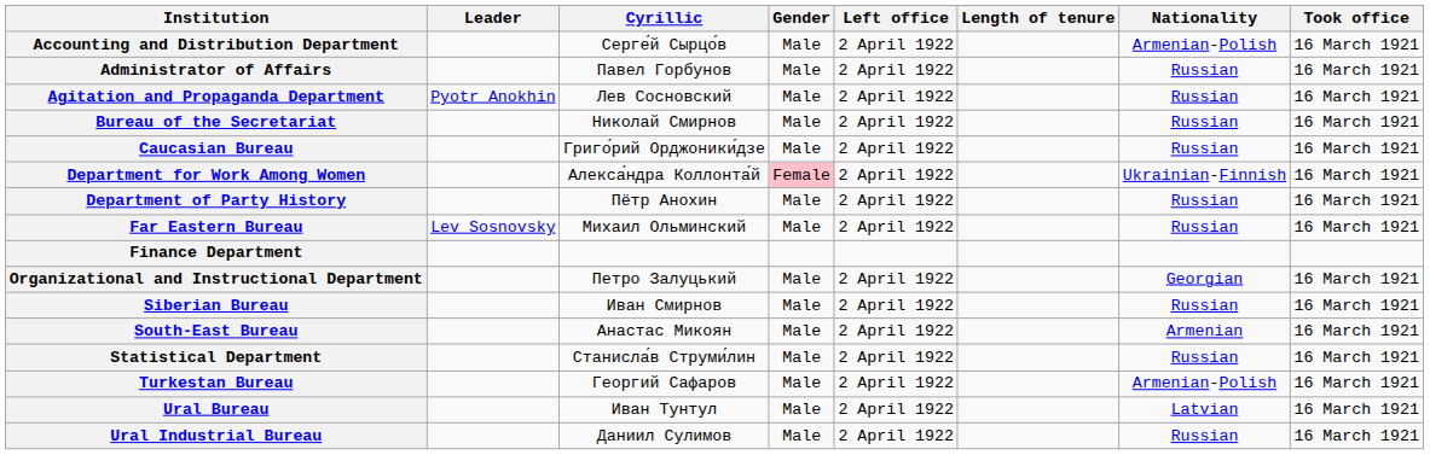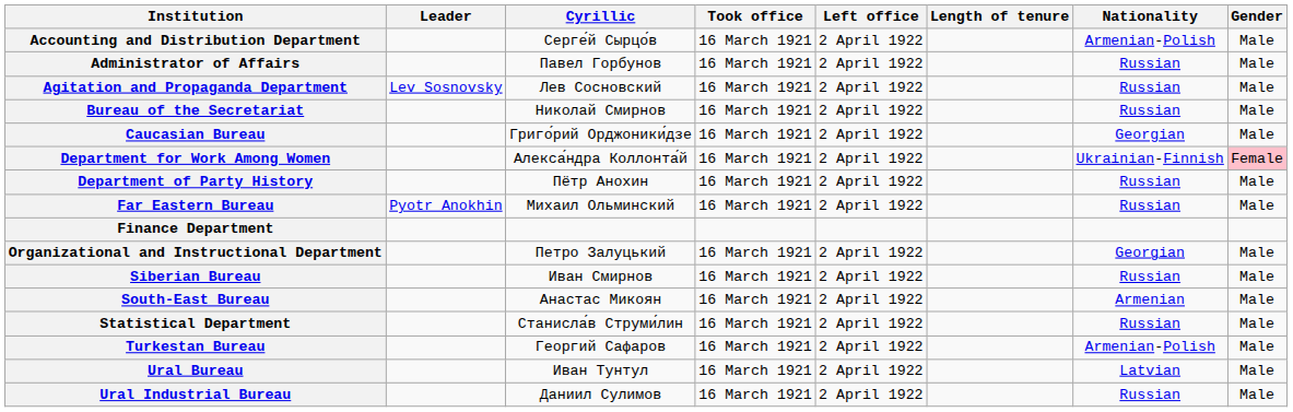columns swapped: Took office <-> Gender
Agitation and Propaganda Department | Leader: Pyotr Anokhin -> Lev Sosnovsky
Caucasian Bureau | Nationality: Russian -> Georgian
Far Eastern Bureau | Leader: Lev Sosnovsky -> Pyotr Anokhin
